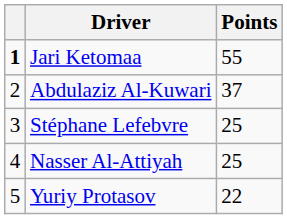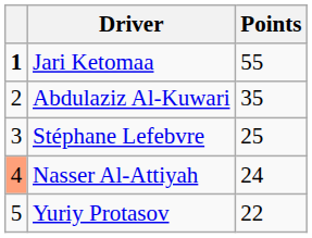Abdulaziz Al-Kuwari | Points: 37 -> 35
Nasser Al-Attiyah | column 1: no background -> lightsalmon background
Nasser Al-Attiyah | Points: 25 -> 24
